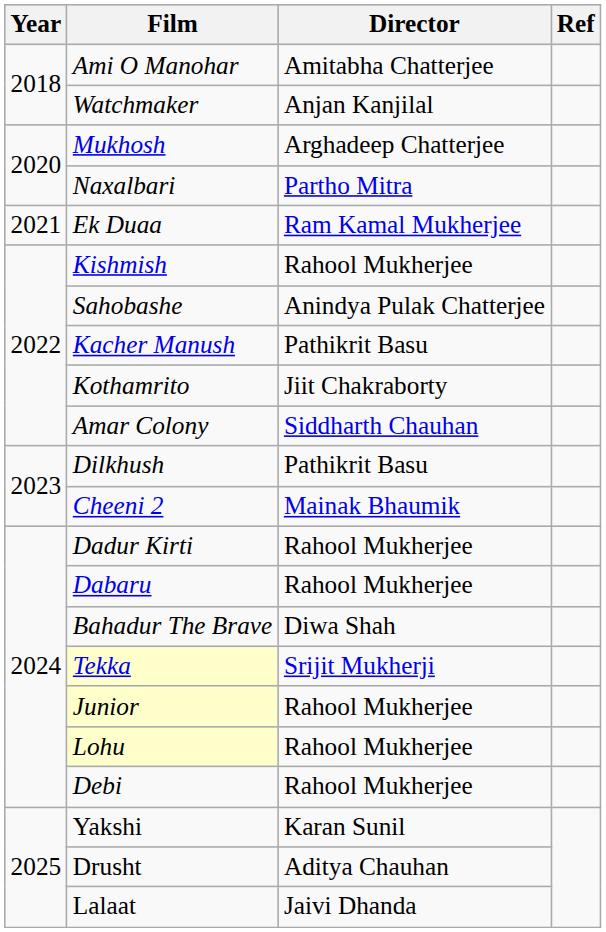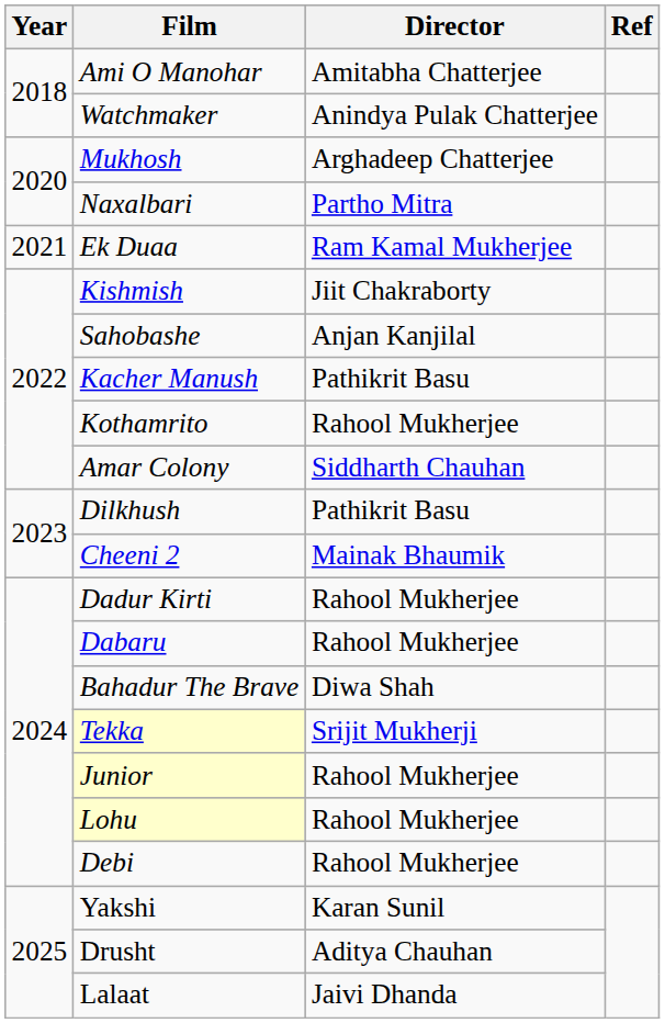Watchmaker | Director: Anjan Kanjilal -> Anindya Pulak Chatterjee
Kishmish | Director: Rahool Mukherjee -> Jiit Chakraborty
Sahobashe | Director: Anindya Pulak Chatterjee -> Anjan Kanjilal
Kothamrito | Director: Jiit Chakraborty -> Rahool Mukherjee
